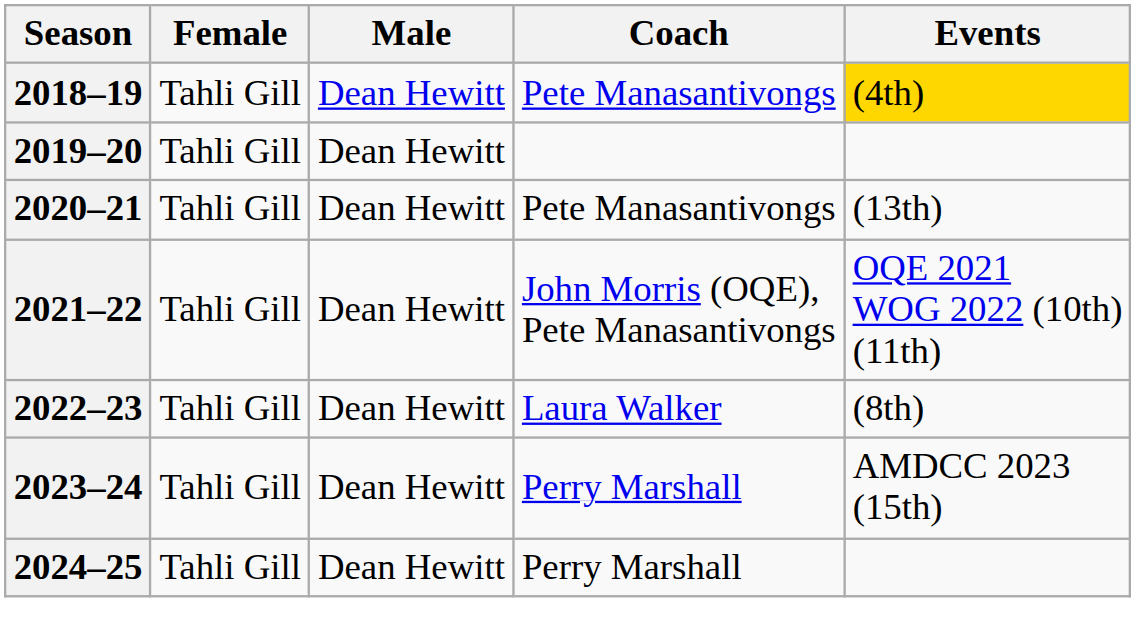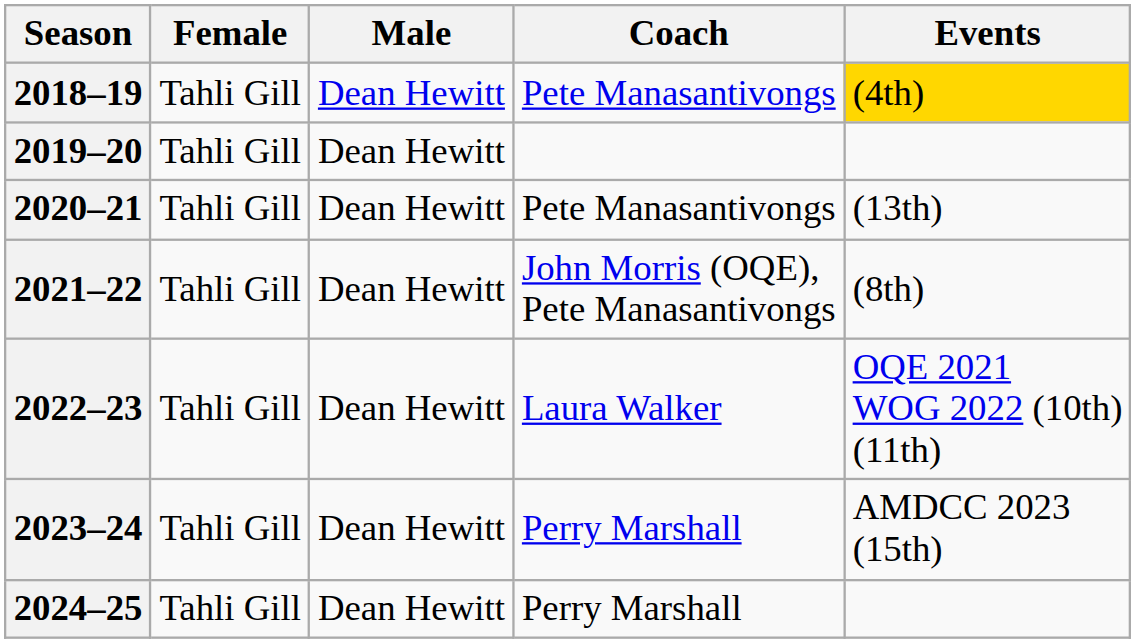2021–22 | Events: OQE 2021 WOG 2022 (10th) (11th) -> (8th)
2022–23 | Events: (8th) -> OQE 2021 WOG 2022 (10th) (11th)
